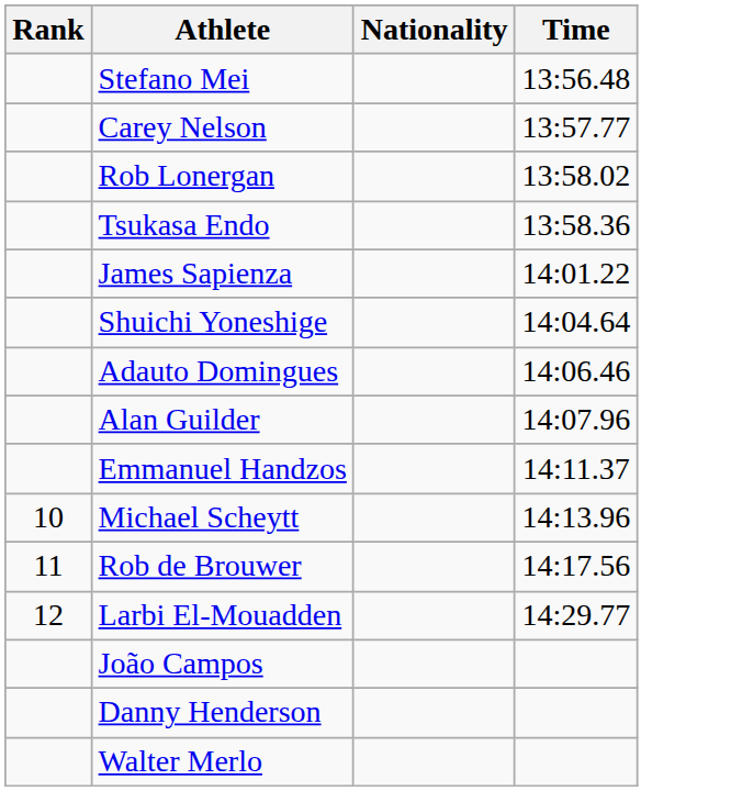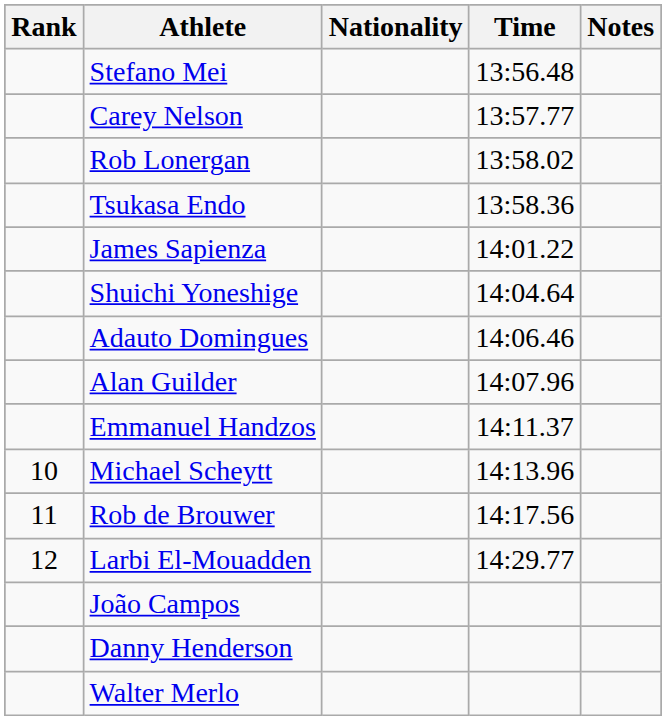+ column: Notes
